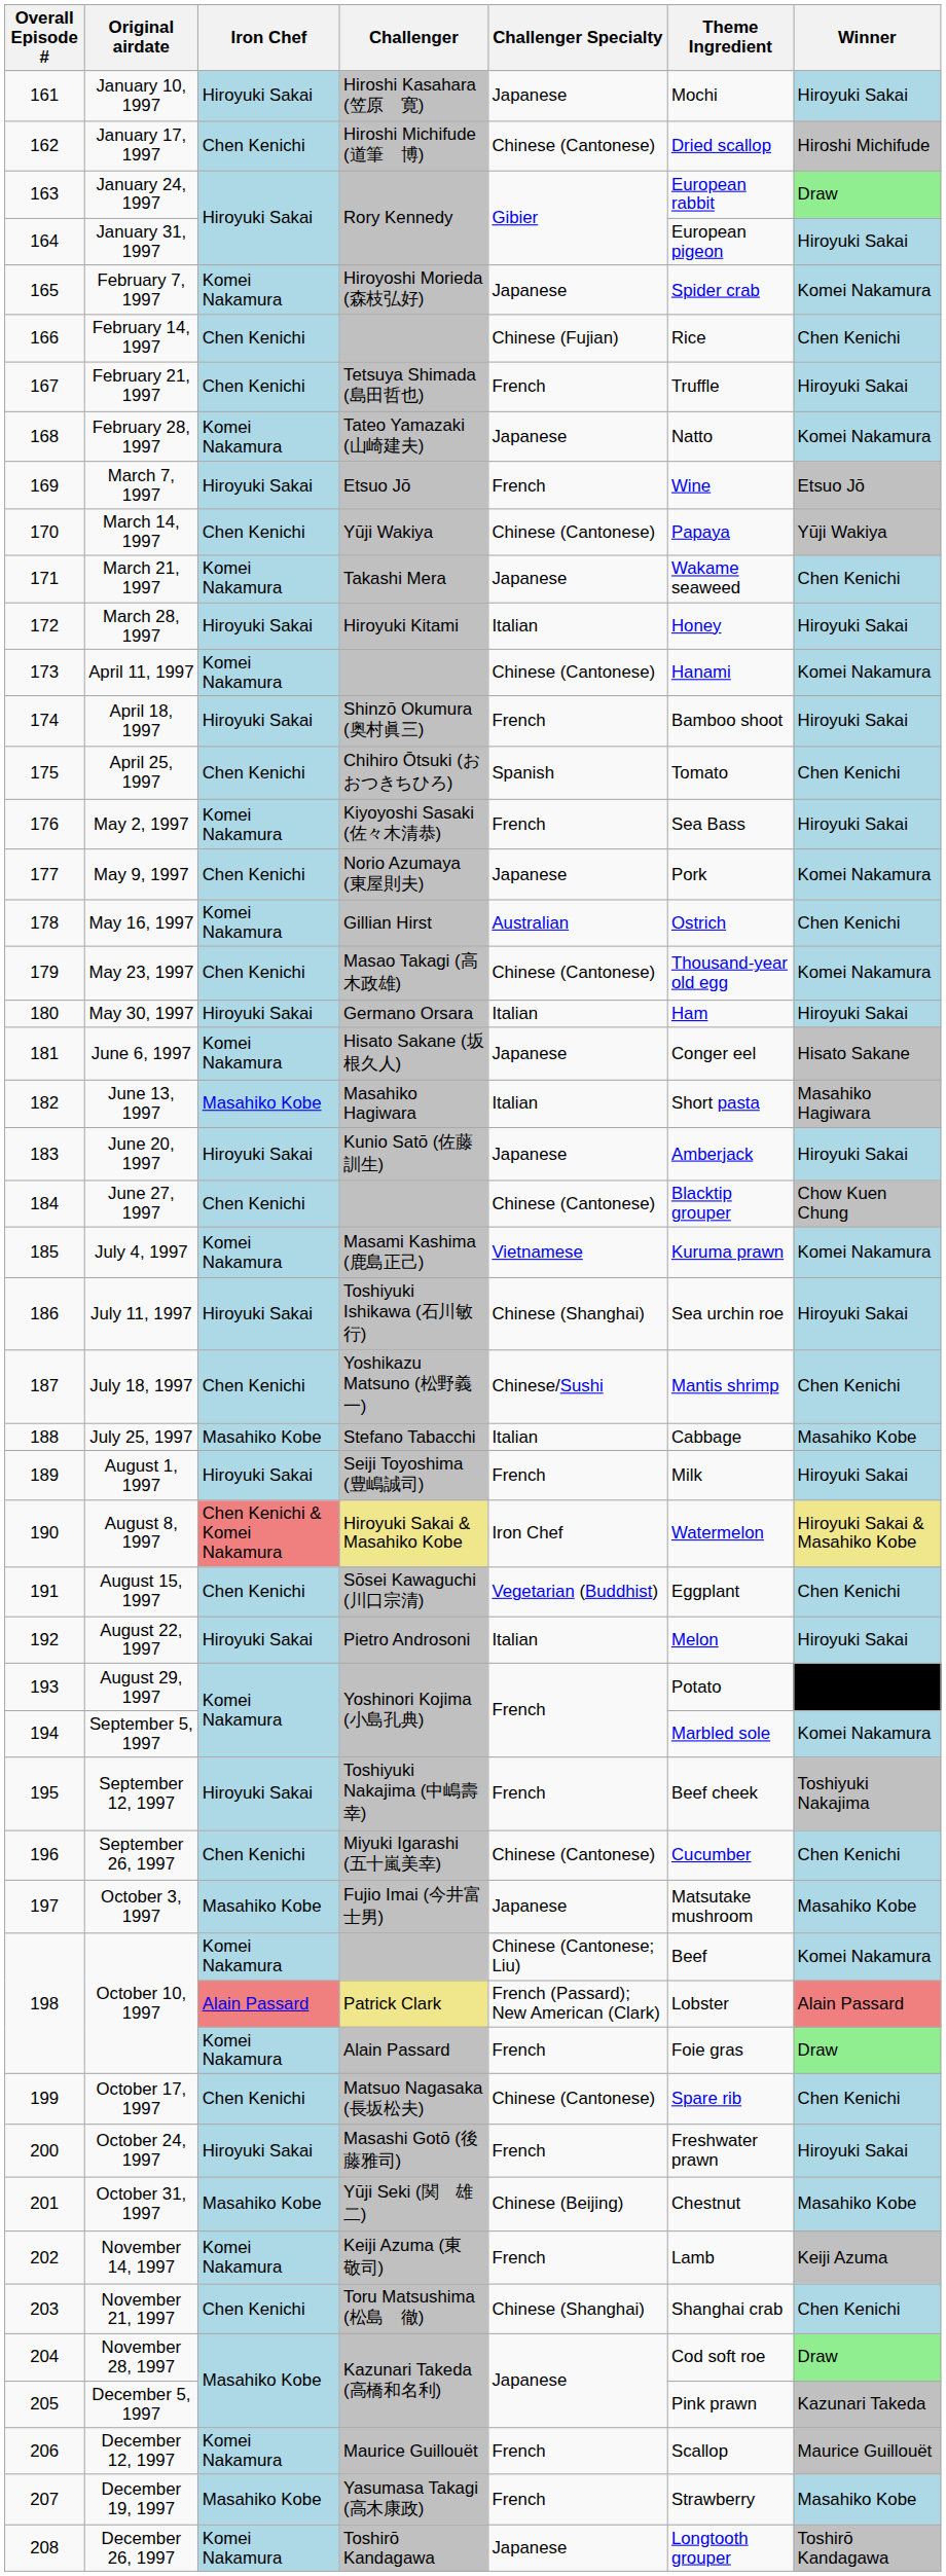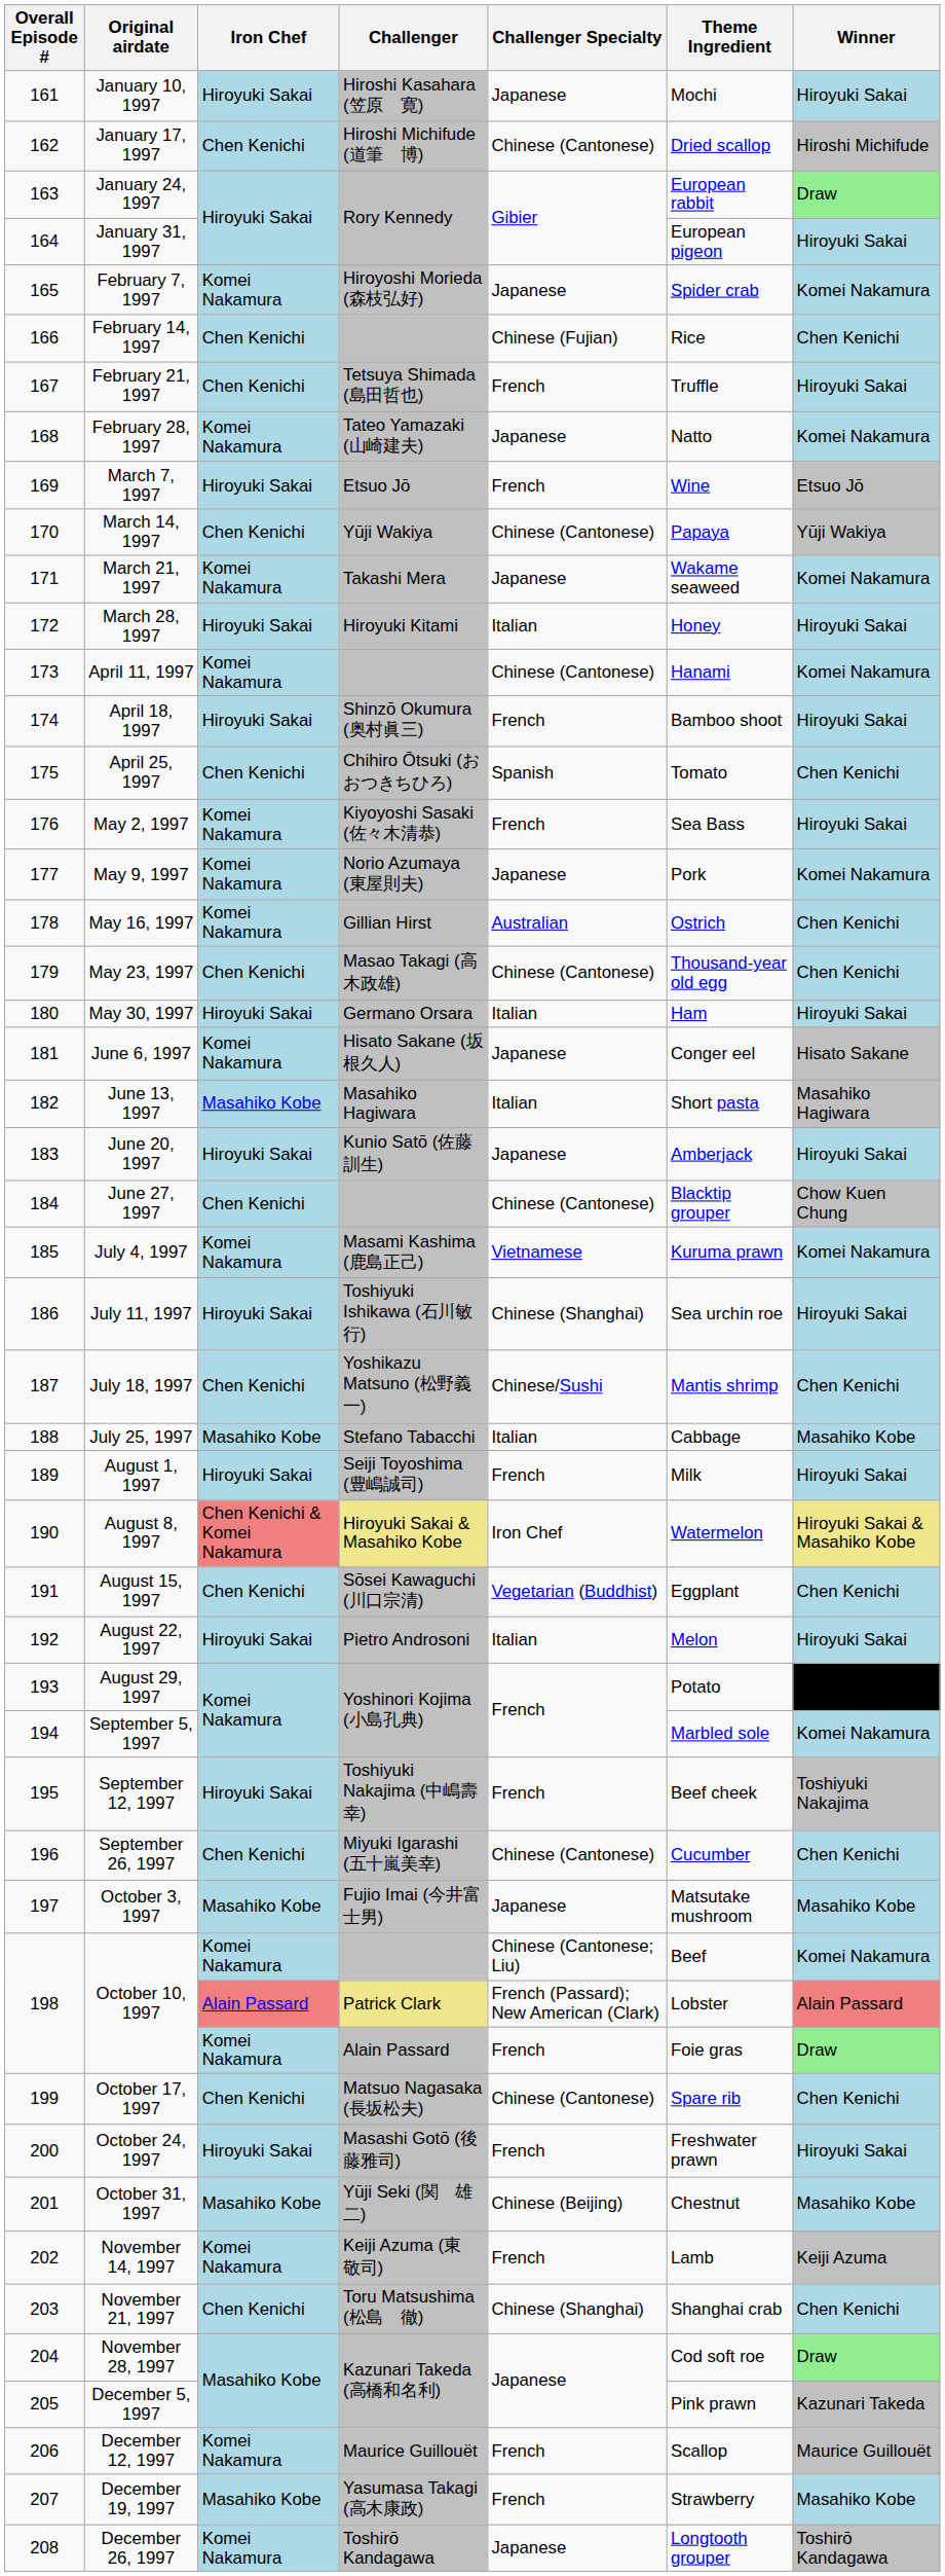March 21, 1997 | Winner: Chen Kenichi -> Komei Nakamura
May 9, 1997 | Iron Chef: Chen Kenichi -> Komei Nakamura
May 23, 1997 | Winner: Komei Nakamura -> Chen Kenichi
